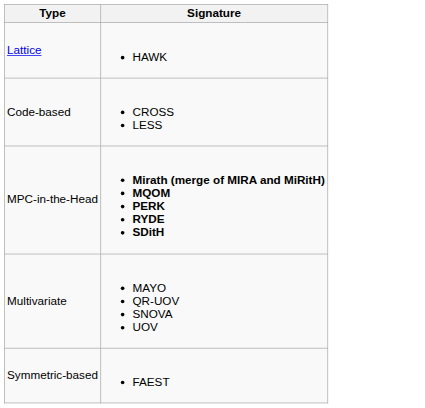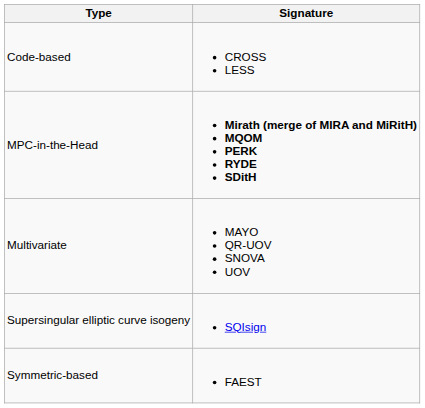- row: Lattice | HAWK
+ row: Supersingular elliptic curve isogeny | SQIsign
